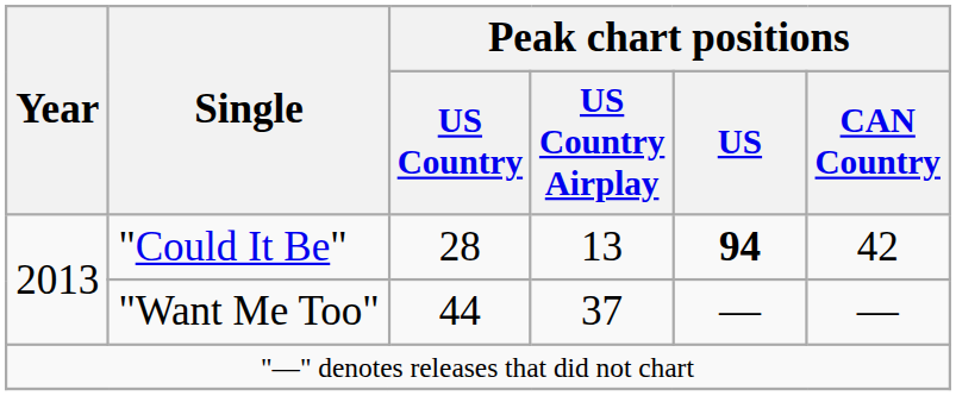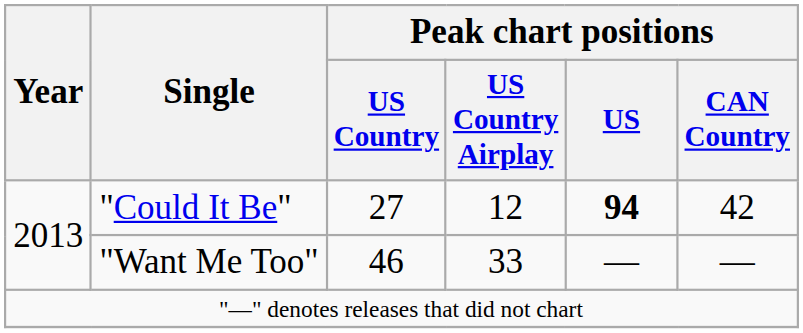"Could It Be" | Peak chart positions / US Country: 28 -> 27
"Could It Be" | Peak chart positions / US Country Airplay: 13 -> 12
"Want Me Too" | Peak chart positions / US Country: 44 -> 46
"Want Me Too" | Peak chart positions / US Country Airplay: 37 -> 33
